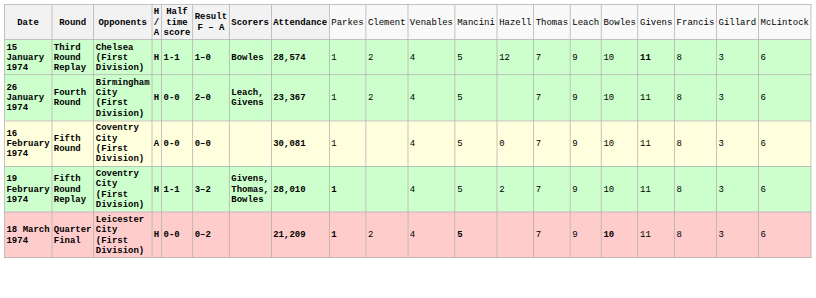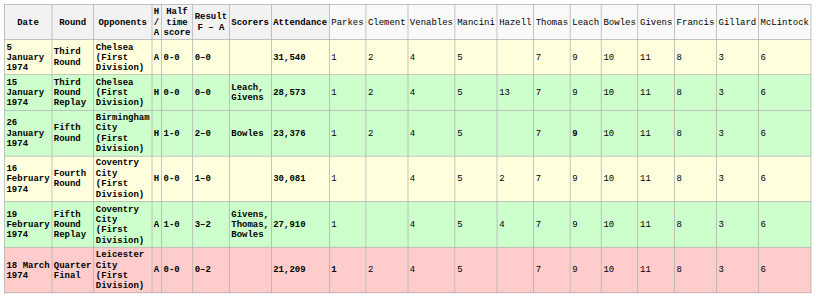+ row: 5 January 1974 | Third Round | Chelsea (First Division) | A | 0-0 | 0–0 | 31,540 | 1 | 2 | 4 | 5 | 7 | 9 | 10 | 11 | 8 | 3 | 6
15 January 1974 | column 5: 1-1 -> 0-0
15 January 1974 | column 6: 1–0 -> 0–0
15 January 1974 | column 7: Bowles -> Leach, Givens
15 January 1974 | column 8: 28,574 -> 28,573
15 January 1974 | column 13: 12 -> 13
15 January 1974 | column 17: bold -> normal
26 January 1974 | column 2: Fourth Round -> Fifth Round
26 January 1974 | column 5: 0-0 -> 1-0
26 January 1974 | column 7: Leach, Givens -> Bowles
26 January 1974 | column 8: 23,367 -> 23,376
26 January 1974 | column 15: normal -> bold
16 February 1974 | column 2: Fifth Round -> Fourth Round
16 February 1974 | column 4: A -> H
16 February 1974 | column 6: 0–0 -> 1–0
16 February 1974 | column 13: 0 -> 2
19 February 1974 | column 4: H -> A
19 February 1974 | column 5: 1-1 -> 1-0
19 February 1974 | column 8: 28,010 -> 27,910
19 February 1974 | column 9: bold -> normal
19 February 1974 | column 13: 2 -> 4
18 March 1974 | column 4: H -> A
18 March 1974 | column 12: bold -> normal
18 March 1974 | column 16: bold -> normal
